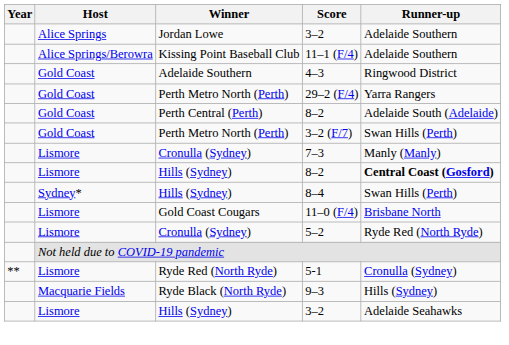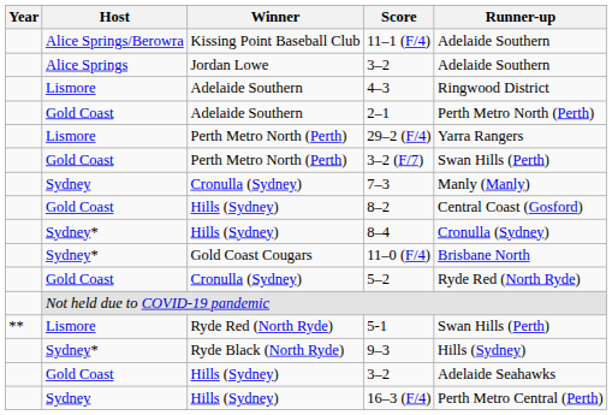rows swapped: Jordan Lowe / 3–2 <-> 11–1 (F/4)
4–3 | Host: Gold Coast -> Lismore
+ row: Gold Coast | Adelaide Southern | 2–1 | Perth Metro North (Perth)
29–2 (F/4) | Host: Gold Coast -> Lismore
- row: Gold Coast | Perth Central (Perth) | 8–2 | Adelaide South (Adelaide)
7–3 | Host: Lismore -> Sydney
Hills (Sydney) / 8–2 | Host: Lismore -> Gold Coast
Hills (Sydney) / 8–2 | Runner-up: bold -> normal
8–4 | Runner-up: Swan Hills (Perth) -> Cronulla (Sydney)
11–0 (F/4) | Host: Lismore -> Sydney*
5–2 | Host: Lismore -> Gold Coast
5-1 | Runner-up: Cronulla (Sydney) -> Swan Hills (Perth)
9–3 | Host: Macquarie Fields -> Sydney*
Hills (Sydney) / 3–2 | Host: Lismore -> Gold Coast
+ row: Sydney | Hills (Sydney) | 16–3 (F/4) | Perth Metro Central (Perth)
